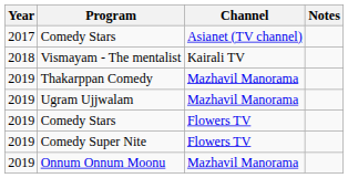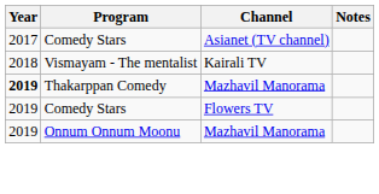Thakarppan Comedy | Year: normal -> bold
- row: 2019 | Ugram Ujjwalam | Mazhavil Manorama
- row: 2019 | Comedy Super Nite | Flowers TV
